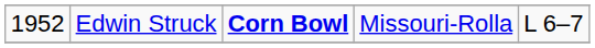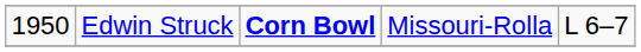Edwin Struck | column 1: 1952 -> 1950
